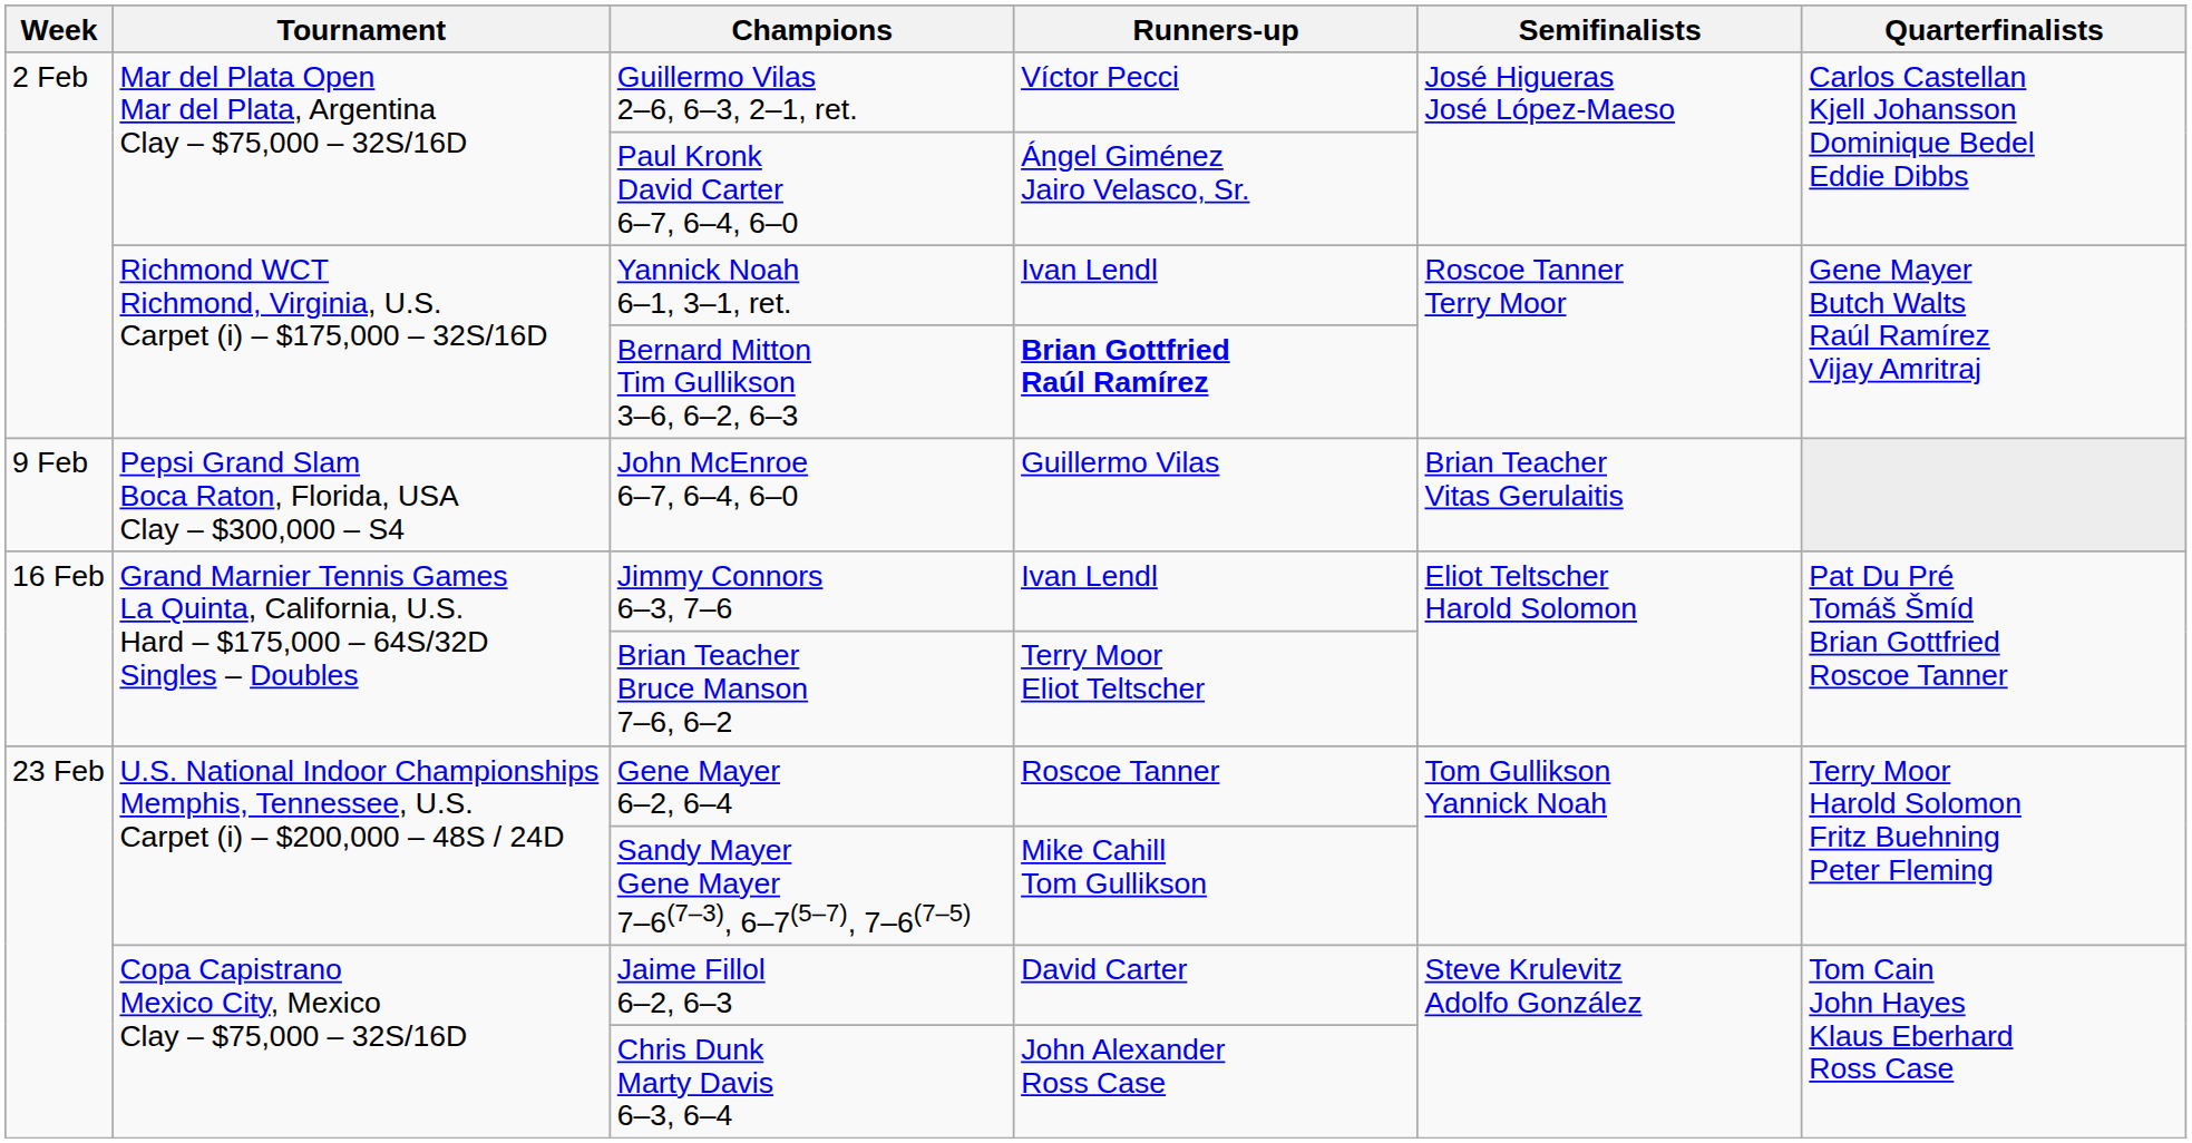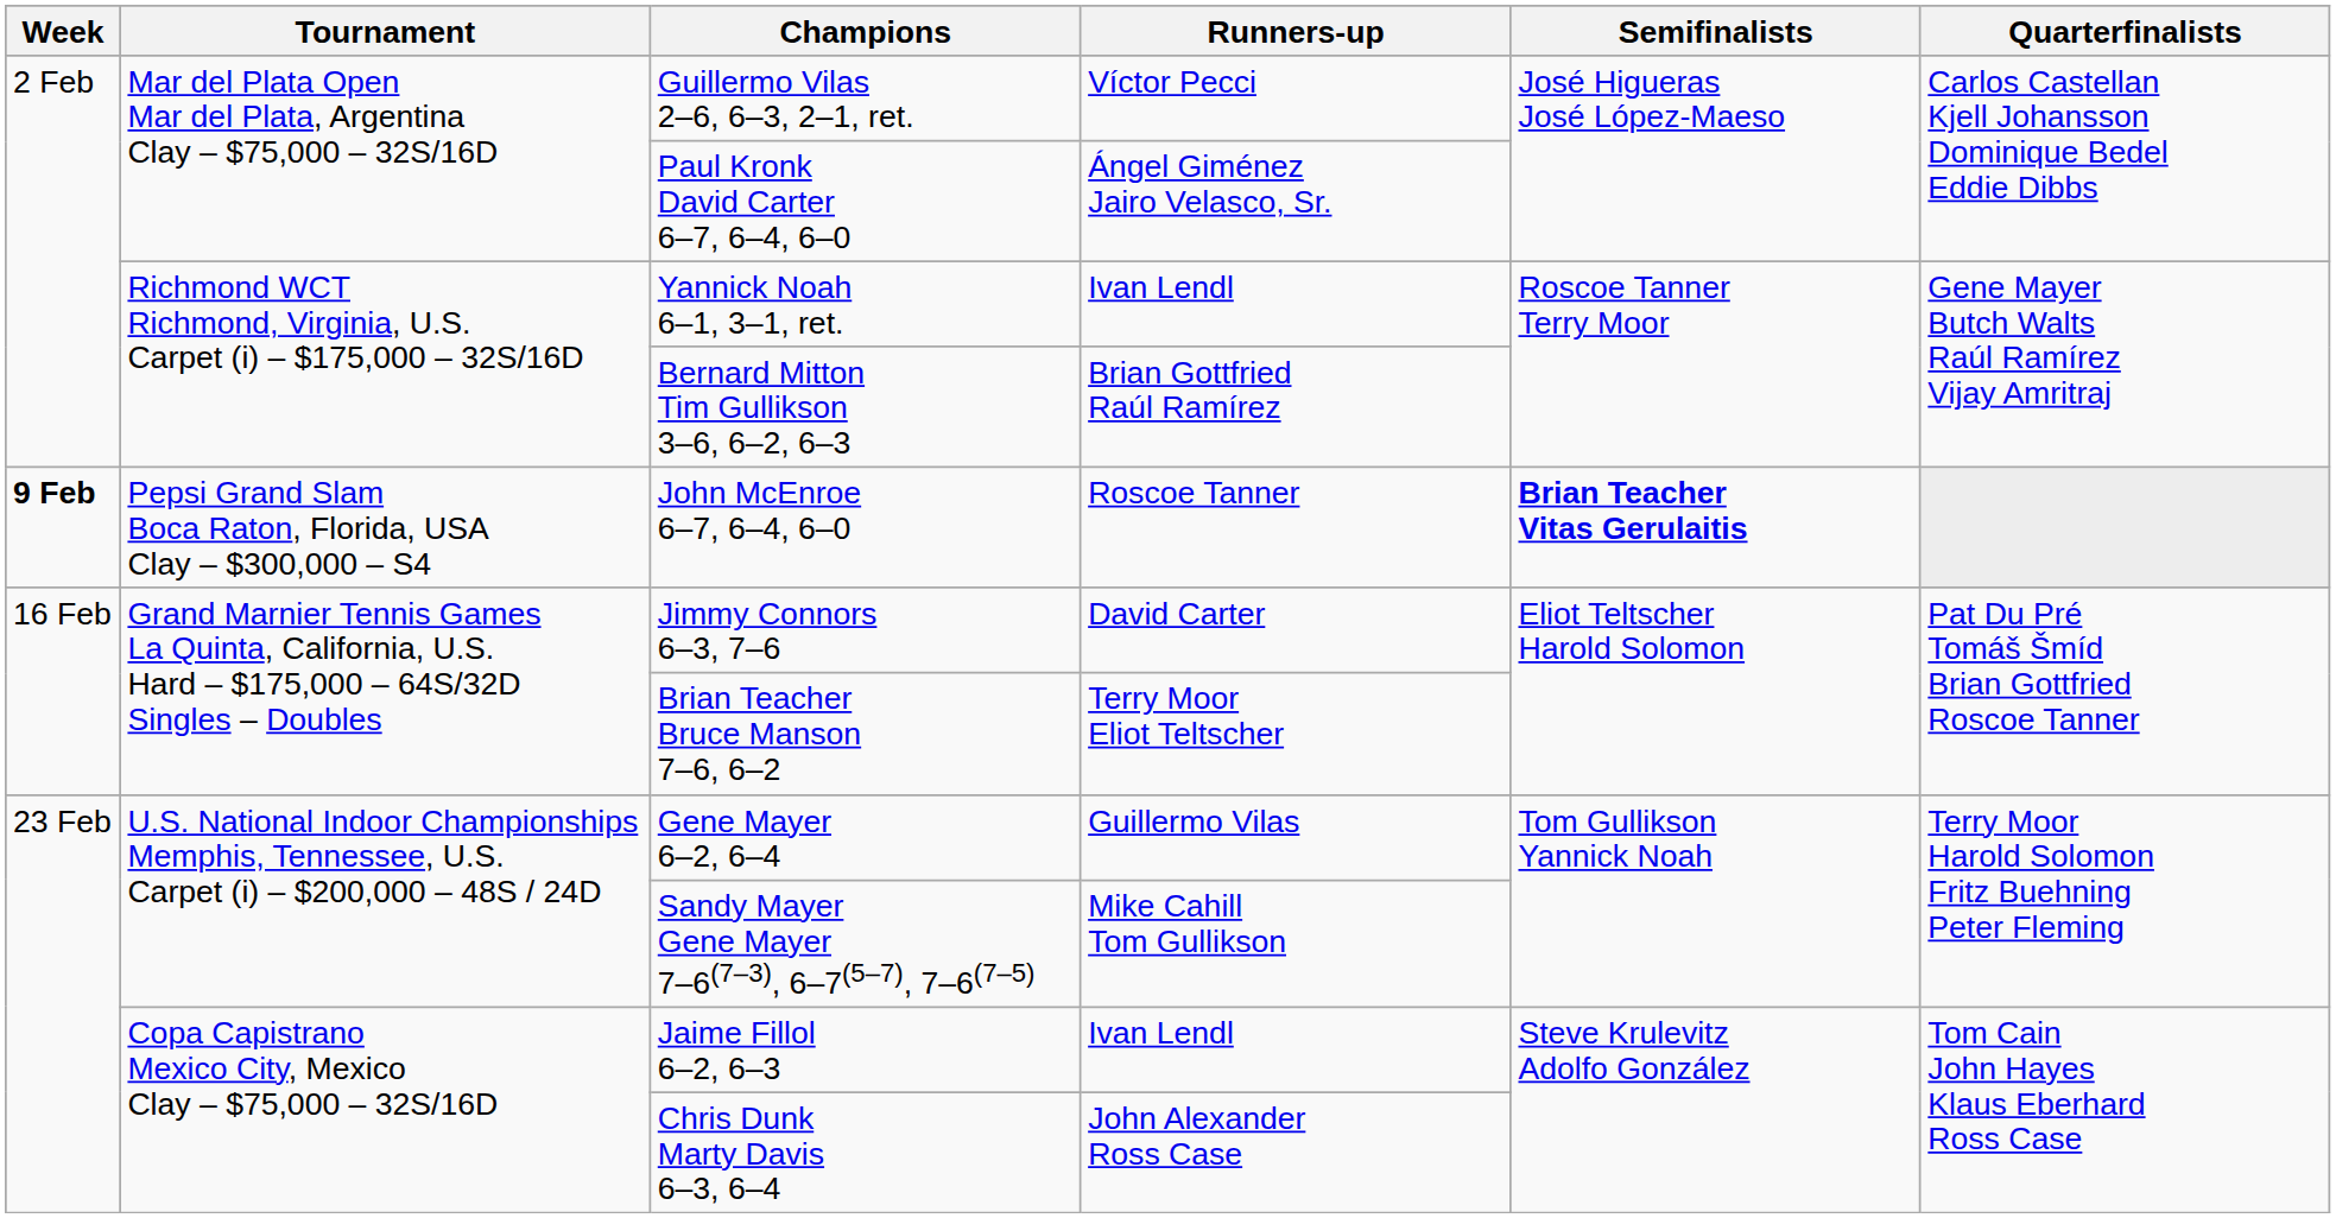Bernard Mitton Tim Gullikson 3–6, 6–2, 6–3 | Runners-up: bold -> normal
John McEnroe 6–7, 6–4, 6–0 | Week: normal -> bold
John McEnroe 6–7, 6–4, 6–0 | Runners-up: Guillermo Vilas -> Roscoe Tanner
John McEnroe 6–7, 6–4, 6–0 | Semifinalists: normal -> bold
Jimmy Connors 6–3, 7–6 | Runners-up: Ivan Lendl -> David Carter
Gene Mayer 6–2, 6–4 | Runners-up: Roscoe Tanner -> Guillermo Vilas
Jaime Fillol 6–2, 6–3 | Runners-up: David Carter -> Ivan Lendl
